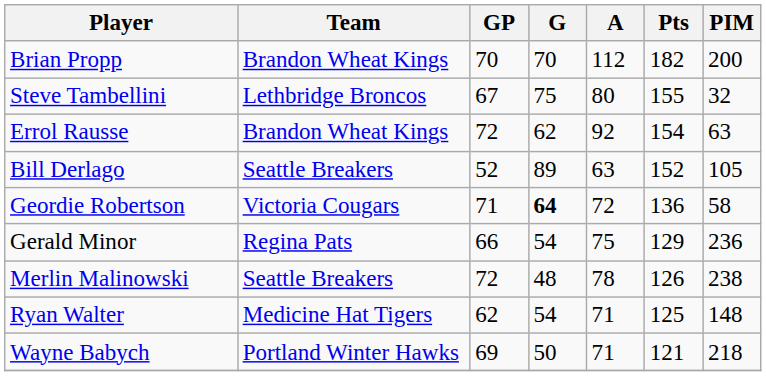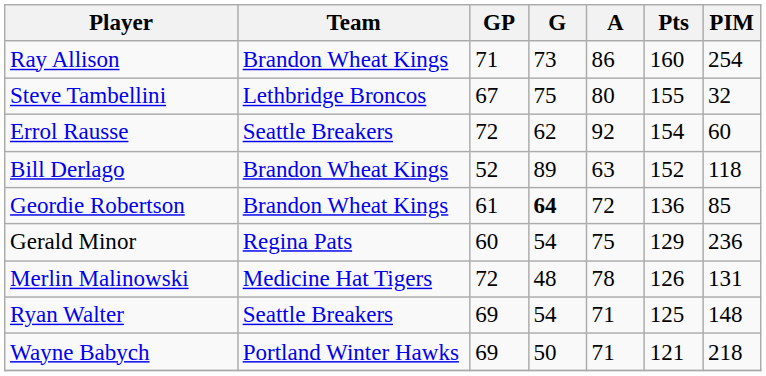- row: Brian Propp | Brandon Wheat Kings | 70 | 70 | 112 | 182 | 200
+ row: Ray Allison | Brandon Wheat Kings | 71 | 73 | 86 | 160 | 254
Errol Rausse | Team: Brandon Wheat Kings -> Seattle Breakers
Errol Rausse | PIM: 63 -> 60
Bill Derlago | Team: Seattle Breakers -> Brandon Wheat Kings
Bill Derlago | PIM: 105 -> 118
Geordie Robertson | Team: Victoria Cougars -> Brandon Wheat Kings
Geordie Robertson | GP: 71 -> 61
Geordie Robertson | PIM: 58 -> 85
Gerald Minor | GP: 66 -> 60
Merlin Malinowski | Team: Seattle Breakers -> Medicine Hat Tigers
Merlin Malinowski | PIM: 238 -> 131
Ryan Walter | Team: Medicine Hat Tigers -> Seattle Breakers
Ryan Walter | GP: 62 -> 69
